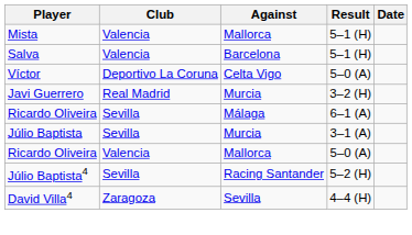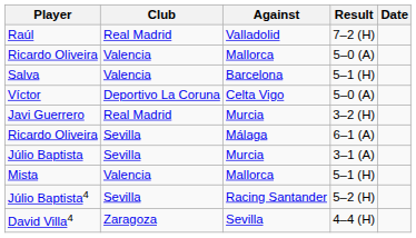+ row: Raúl | Real Madrid | Valladolid | 7–2 (H)
rows swapped: Ricardo Oliveira / Mallorca <-> Mista
